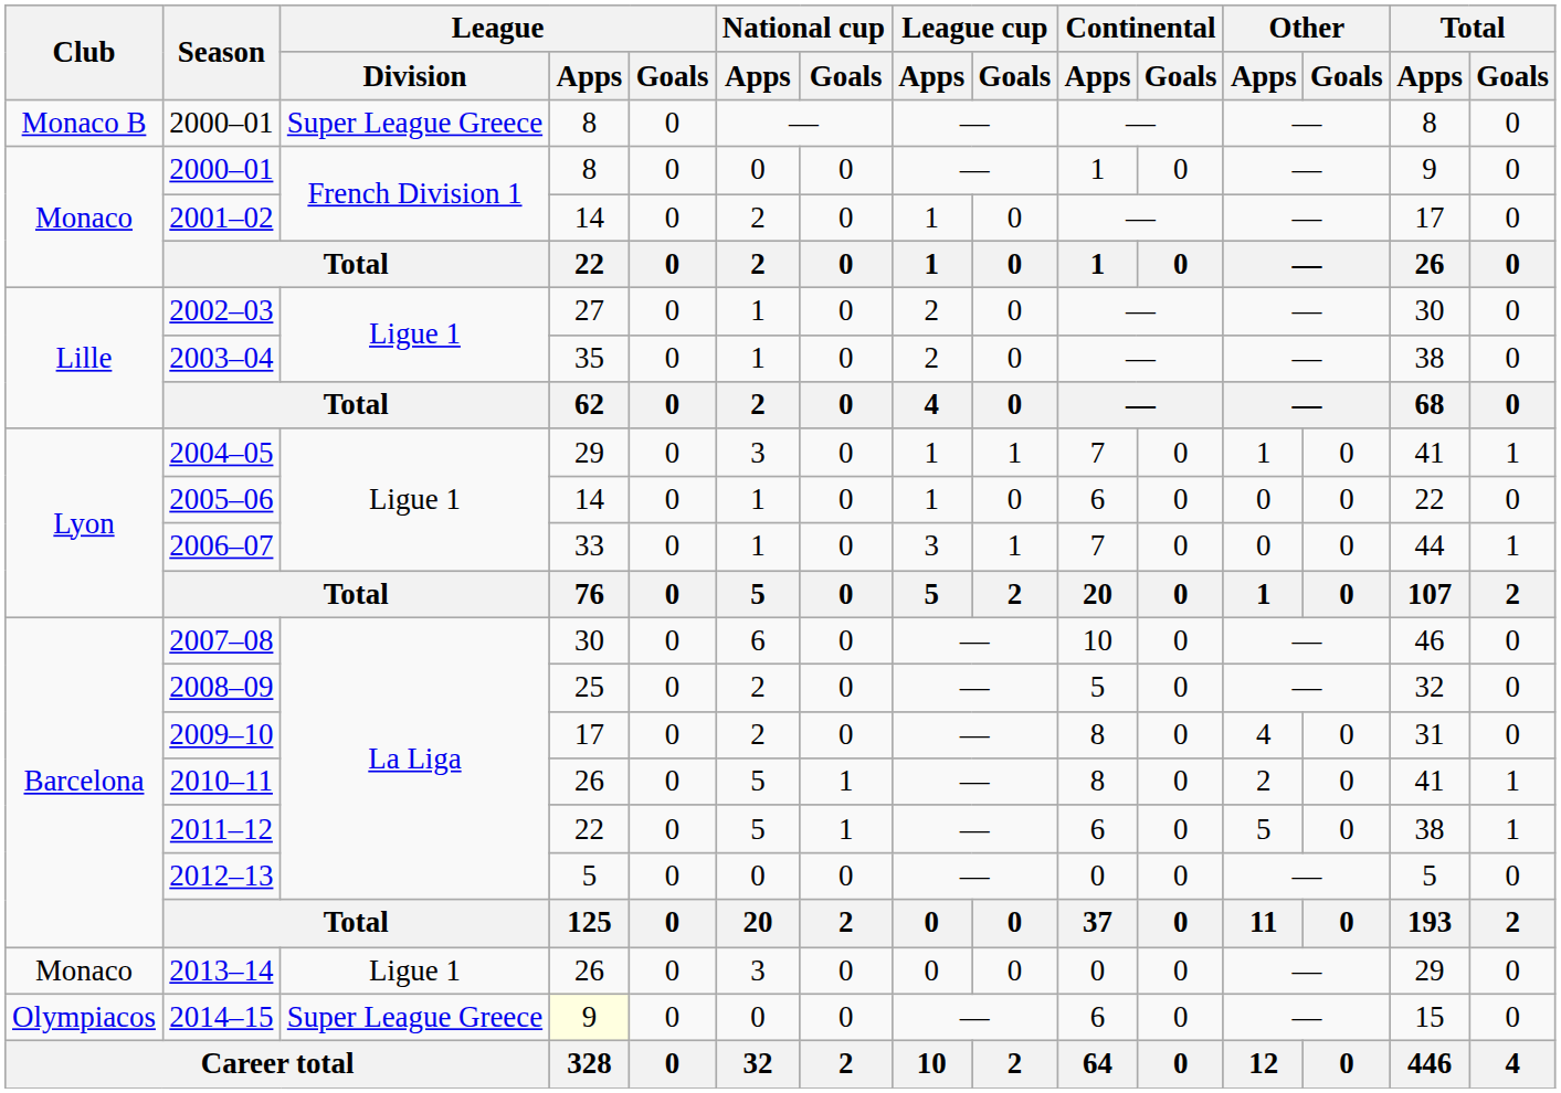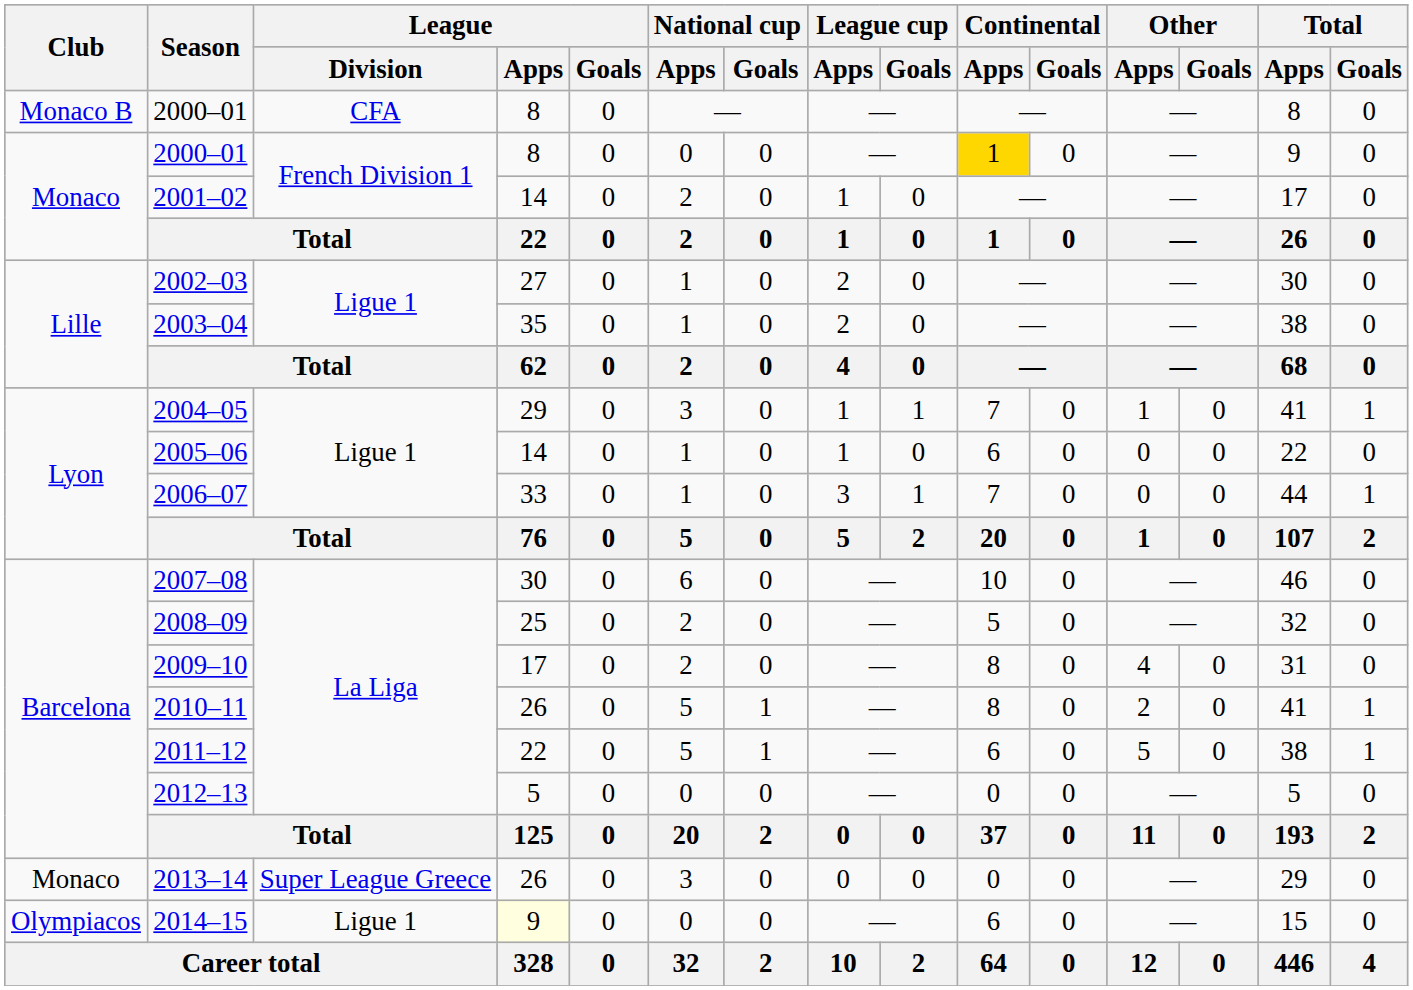Monaco B / 2000–01 | League / Division: Super League Greece -> CFA
Monaco / 2000–01 | Continental / Apps: no background -> gold background
2013–14 | League / Division: Ligue 1 -> Super League Greece
2014–15 | League / Division: Super League Greece -> Ligue 1
